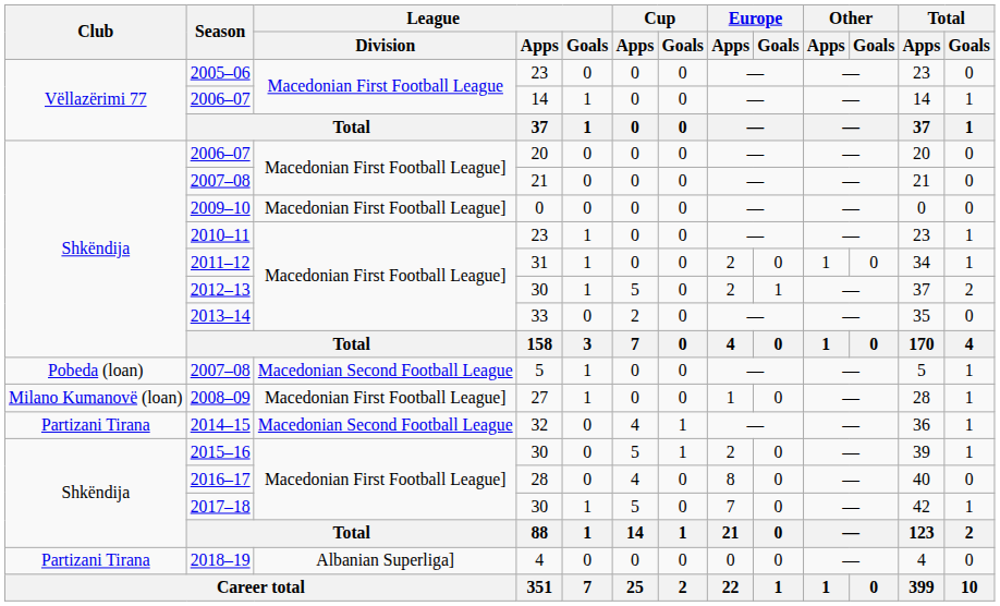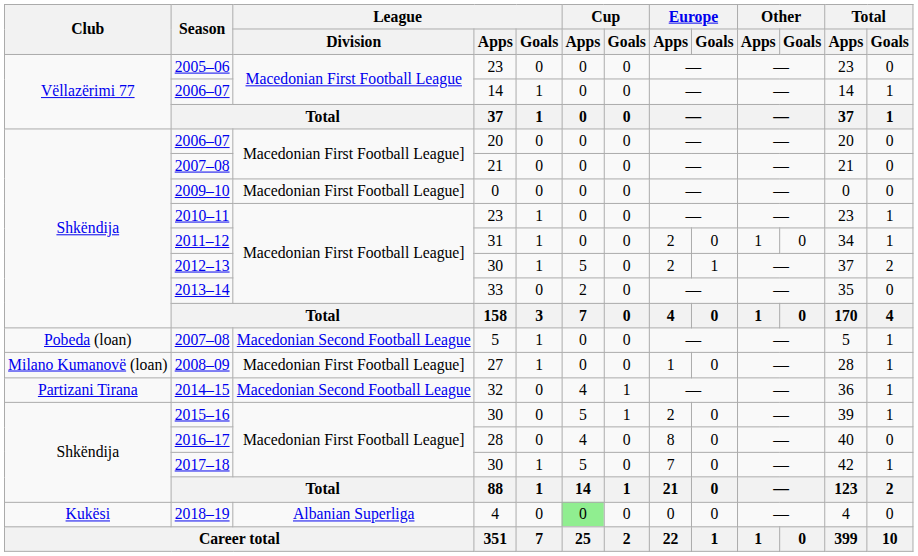2018–19 | Club: Partizani Tirana -> Kukësi
2018–19 | League / Division: Albanian Superliga] -> Albanian Superliga
2018–19 | Cup / Apps: no background -> lightgreen background
